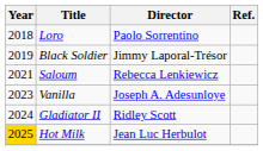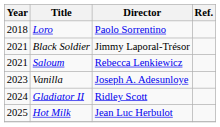Black Soldier | Year: 2019 -> 2021
Hot Milk | Year: gold background -> no background
